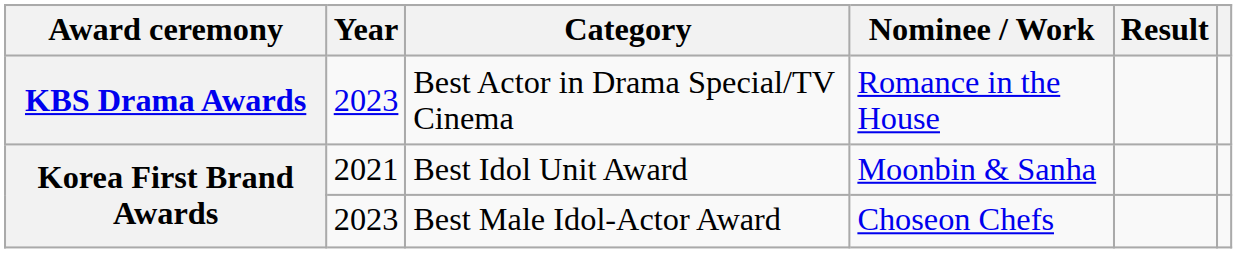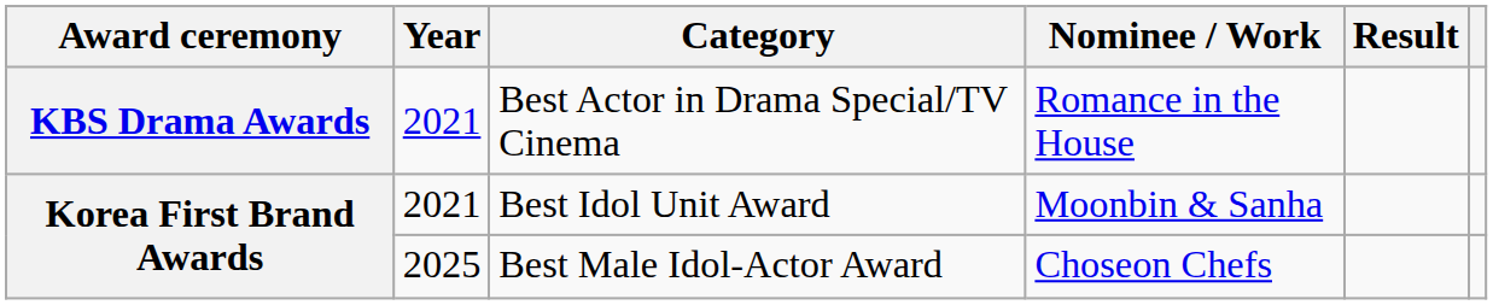Best Actor in Drama Special/TV Cinema | Year: 2023 -> 2021
Best Male Idol-Actor Award | Year: 2023 -> 2025
